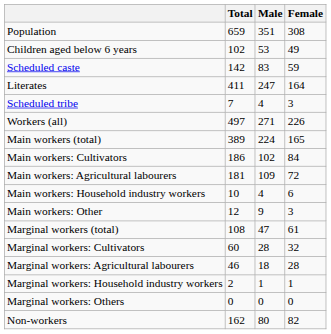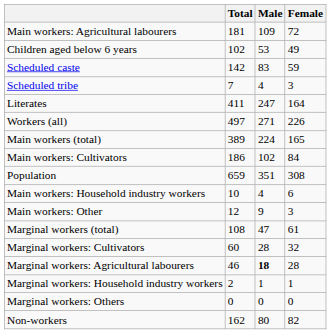rows swapped: Population <-> Main workers: Agricultural labourers
rows swapped: Scheduled tribe <-> Literates
Marginal workers: Agricultural labourers | Male: normal -> bold
